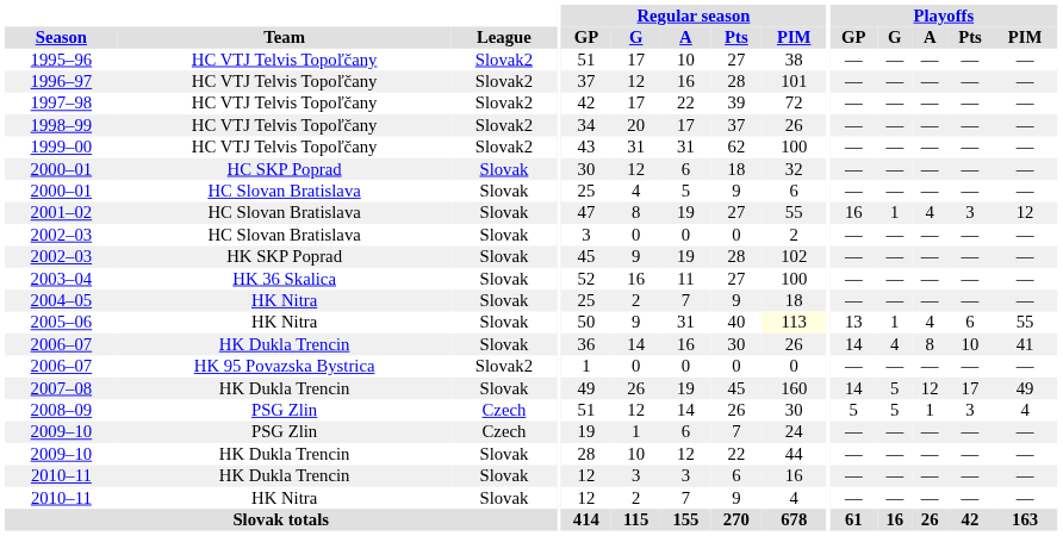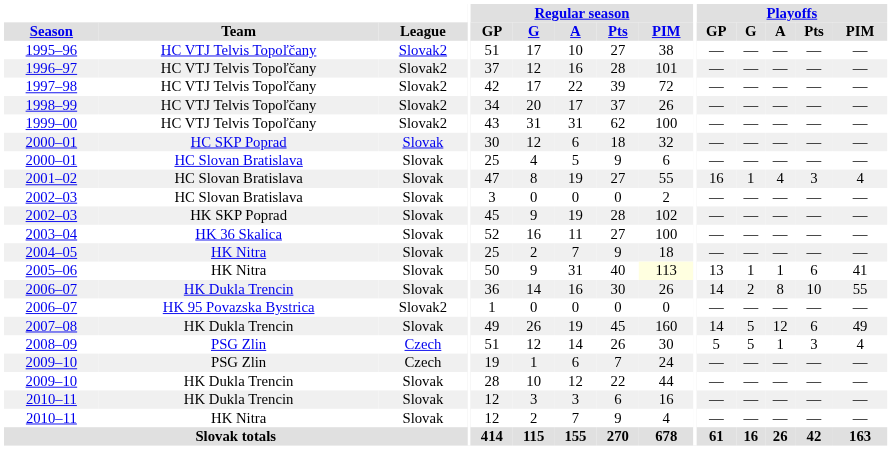2001–02 | Playoffs / PIM: 12 -> 4
2005–06 | Playoffs / A: 4 -> 1
2005–06 | Playoffs / PIM: 55 -> 41
2006–07 / HK Dukla Trencin | Playoffs / G: 4 -> 2
2006–07 / HK Dukla Trencin | Playoffs / PIM: 41 -> 55
2007–08 | Playoffs / Pts: 17 -> 6
